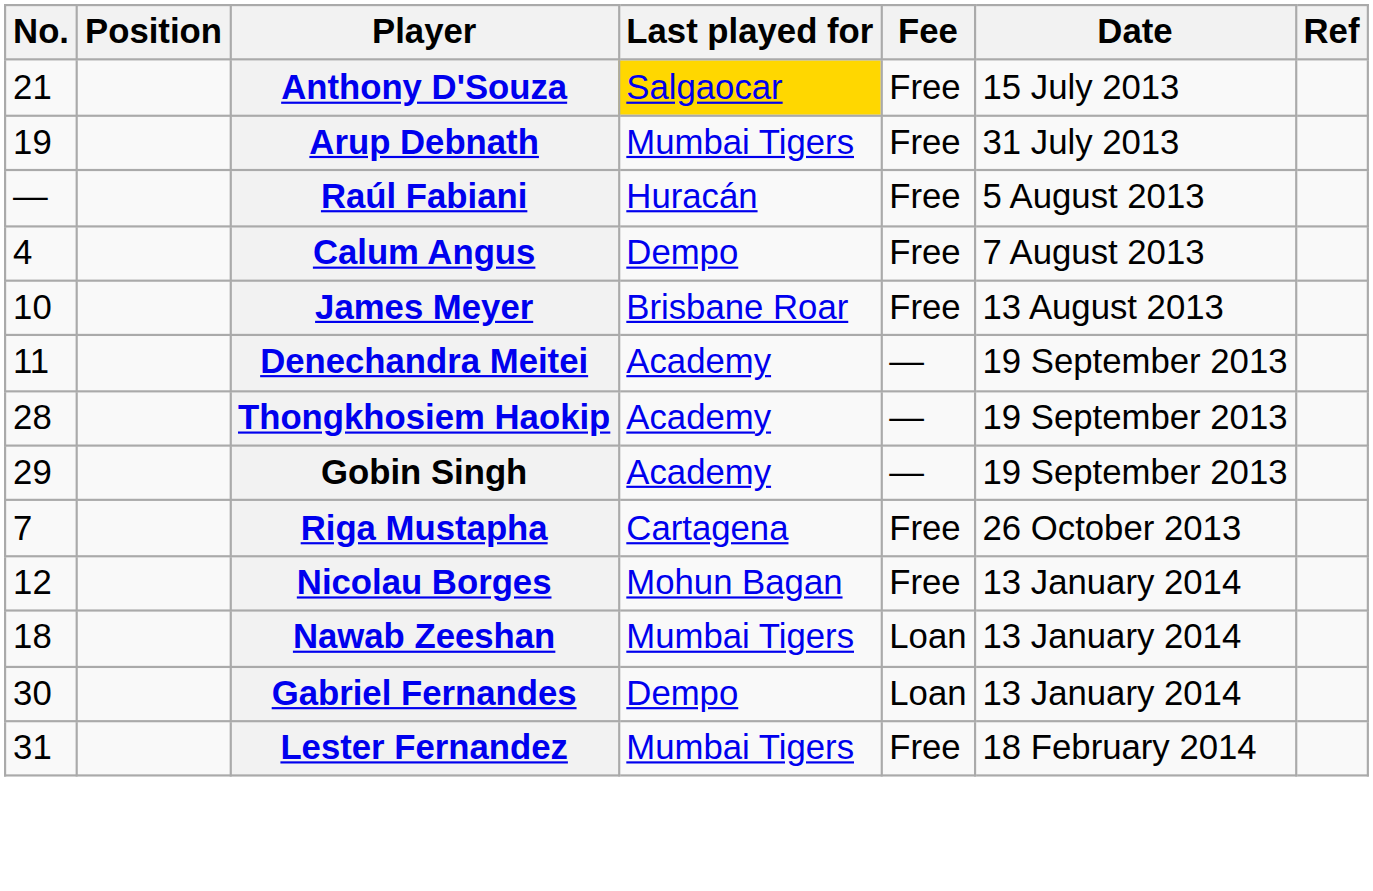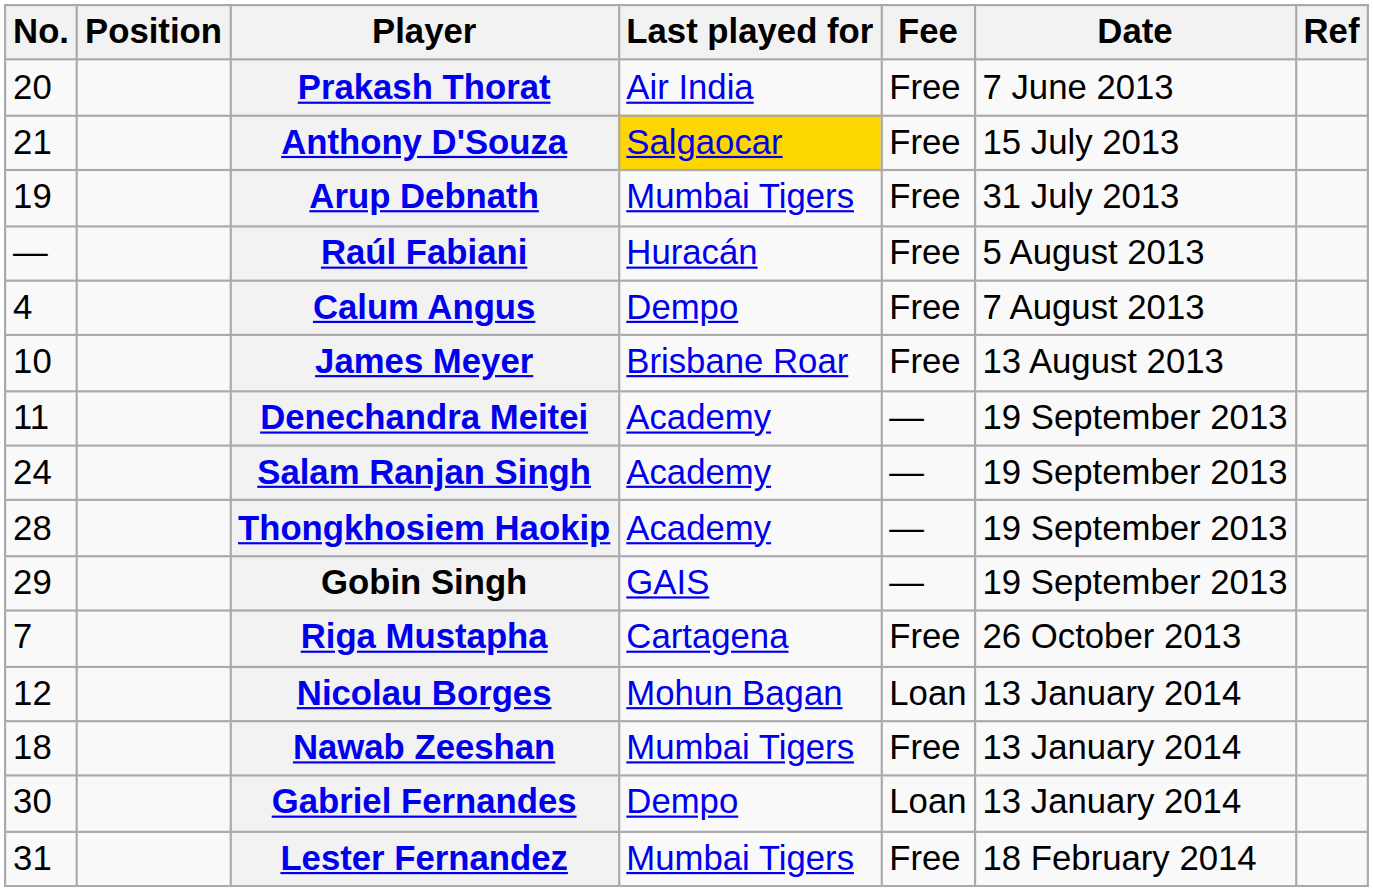+ row: 20 | Prakash Thorat | Air India | Free | 7 June 2013
+ row: 24 | Salam Ranjan Singh | Academy | — | 19 September 2013
Gobin Singh | Last played for: Academy -> GAIS
Nicolau Borges | Fee: Free -> Loan
Nawab Zeeshan | Fee: Loan -> Free
